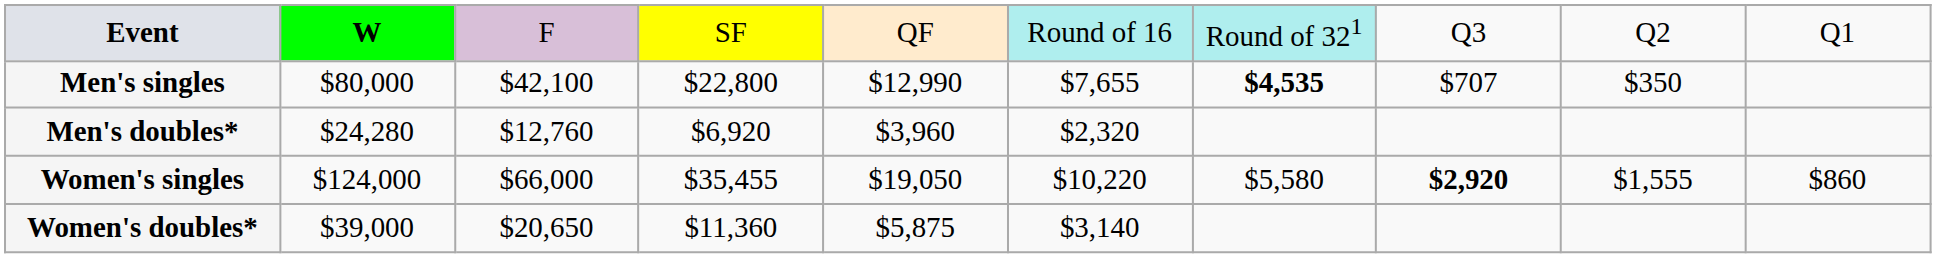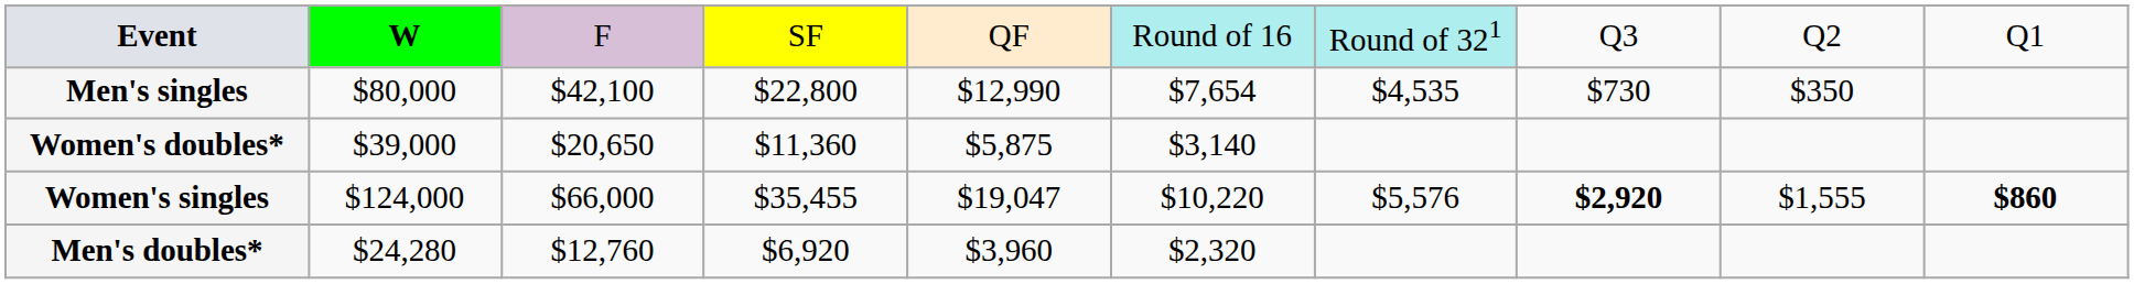Men's singles | column 6: $7,655 -> $7,654
Men's singles | column 7: bold -> normal
Men's singles | column 8: $707 -> $730
rows swapped: Men's doubles* <-> Women's doubles*
Women's singles | column 5: $19,050 -> $19,047
Women's singles | column 7: $5,580 -> $5,576
Women's singles | column 10: normal -> bold
